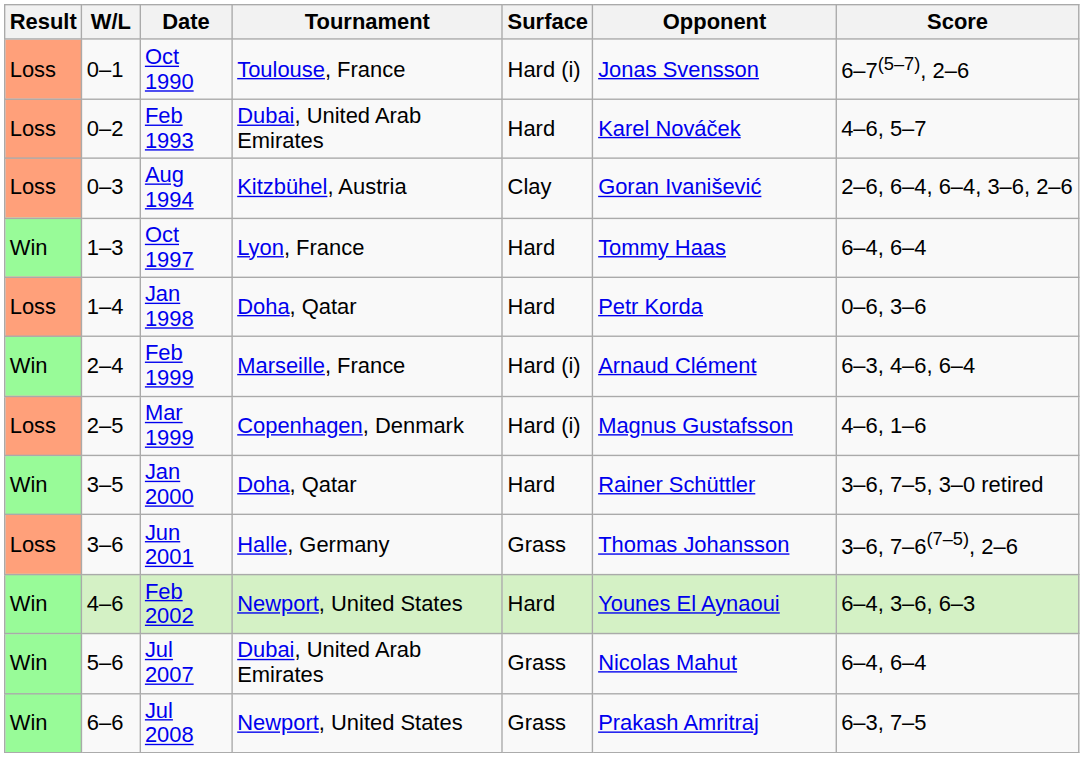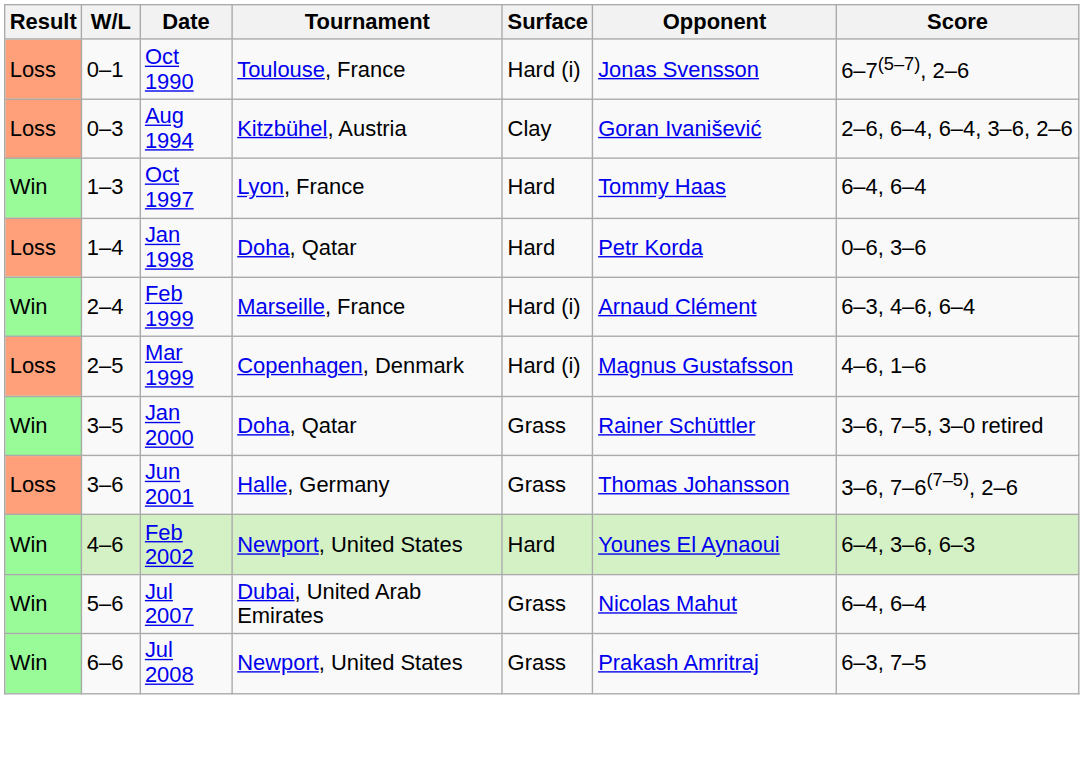- row: Loss | 0–2 | Feb 1993 | Dubai, United Arab Emirates | Hard | Karel Nováček | 4–6, 5–7
Jan 2000 | Surface: Hard -> Grass
